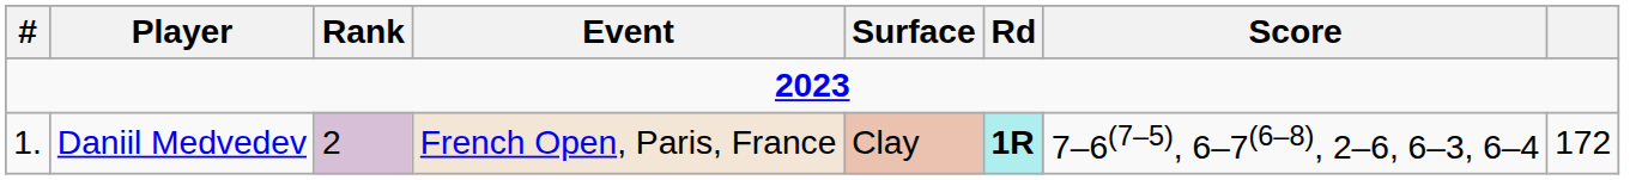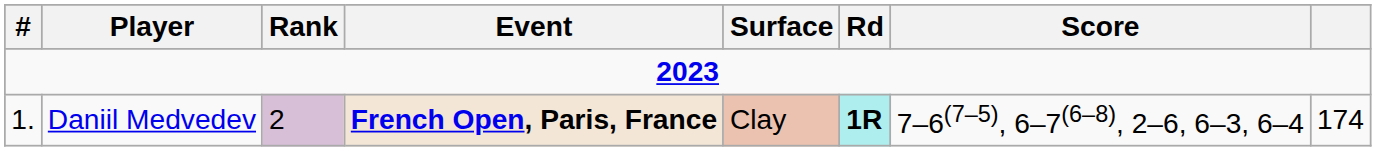Daniil Medvedev | Event: normal -> bold
Daniil Medvedev | column 8: 172 -> 174
